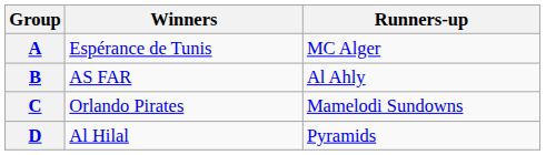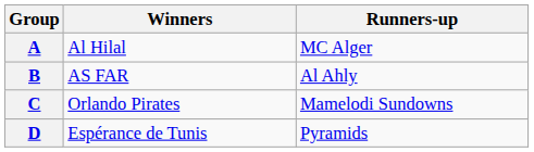A | Winners: Espérance de Tunis -> Al Hilal
D | Winners: Al Hilal -> Espérance de Tunis
